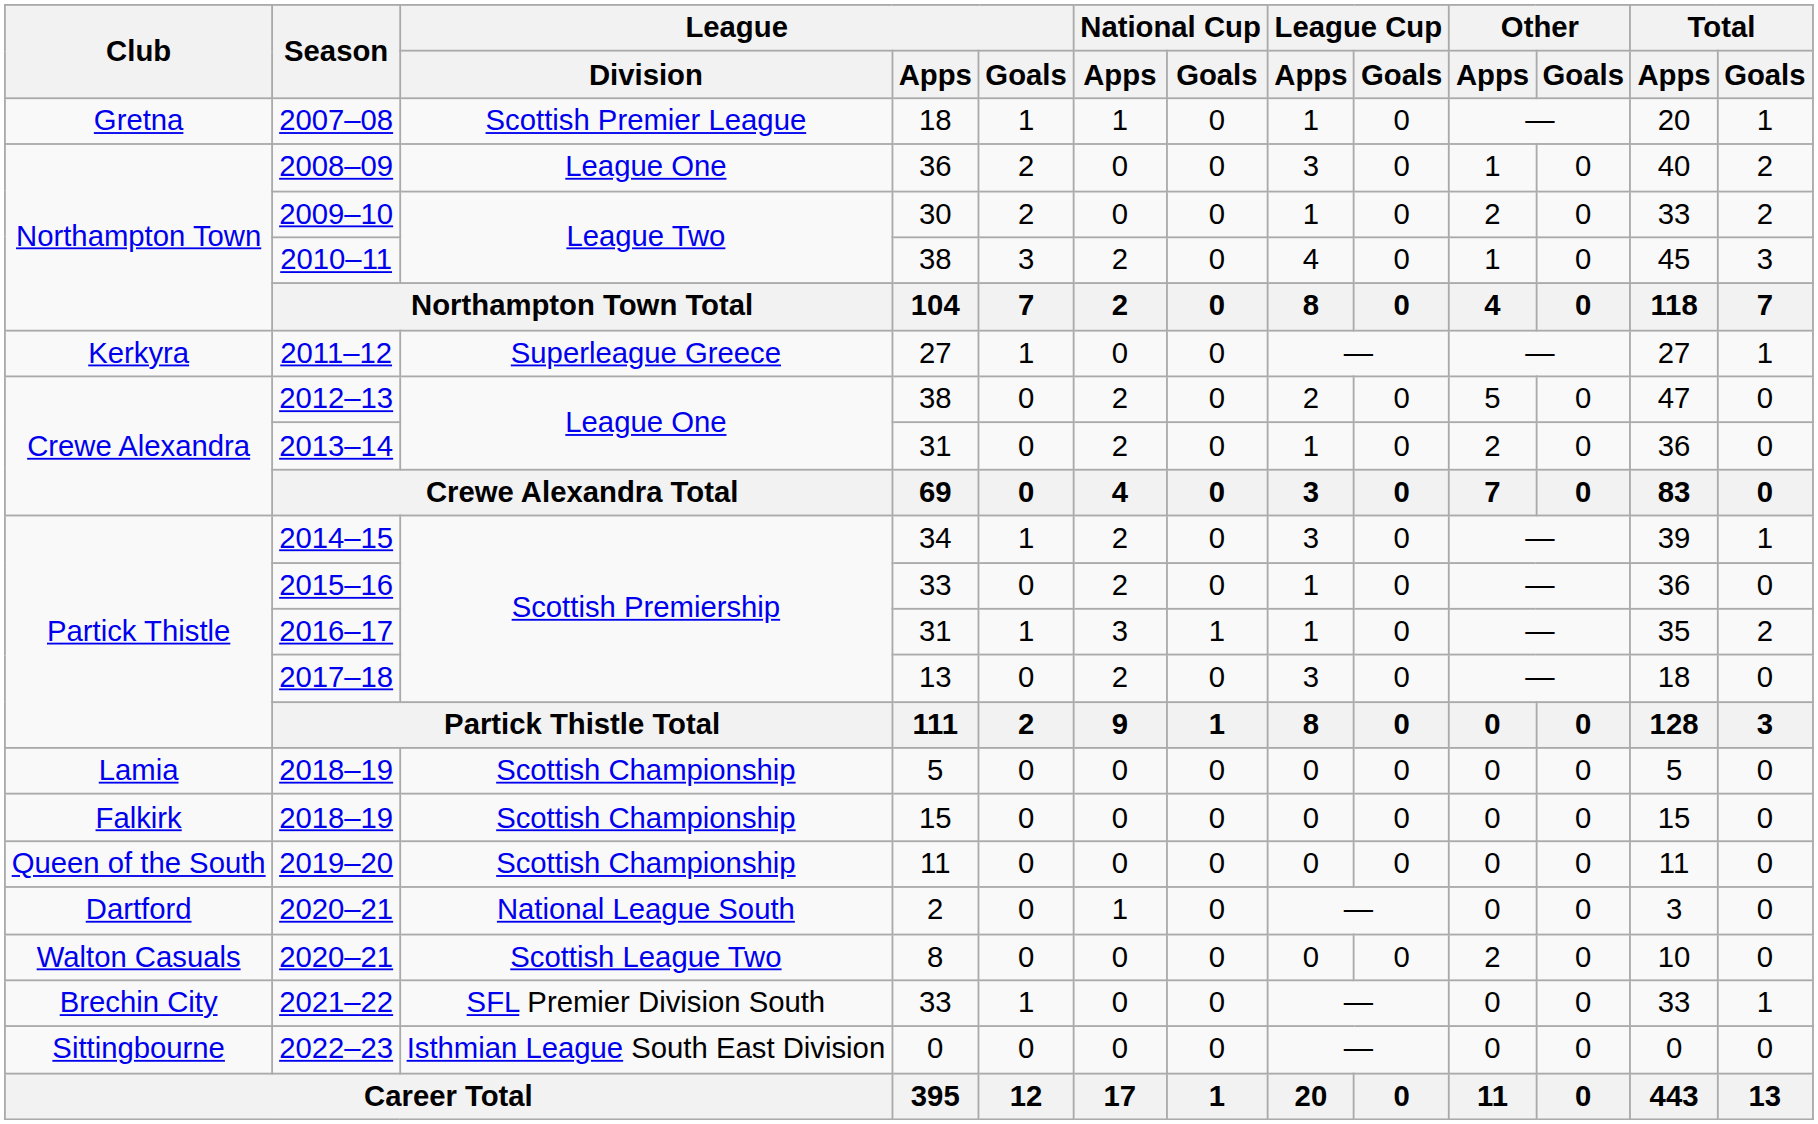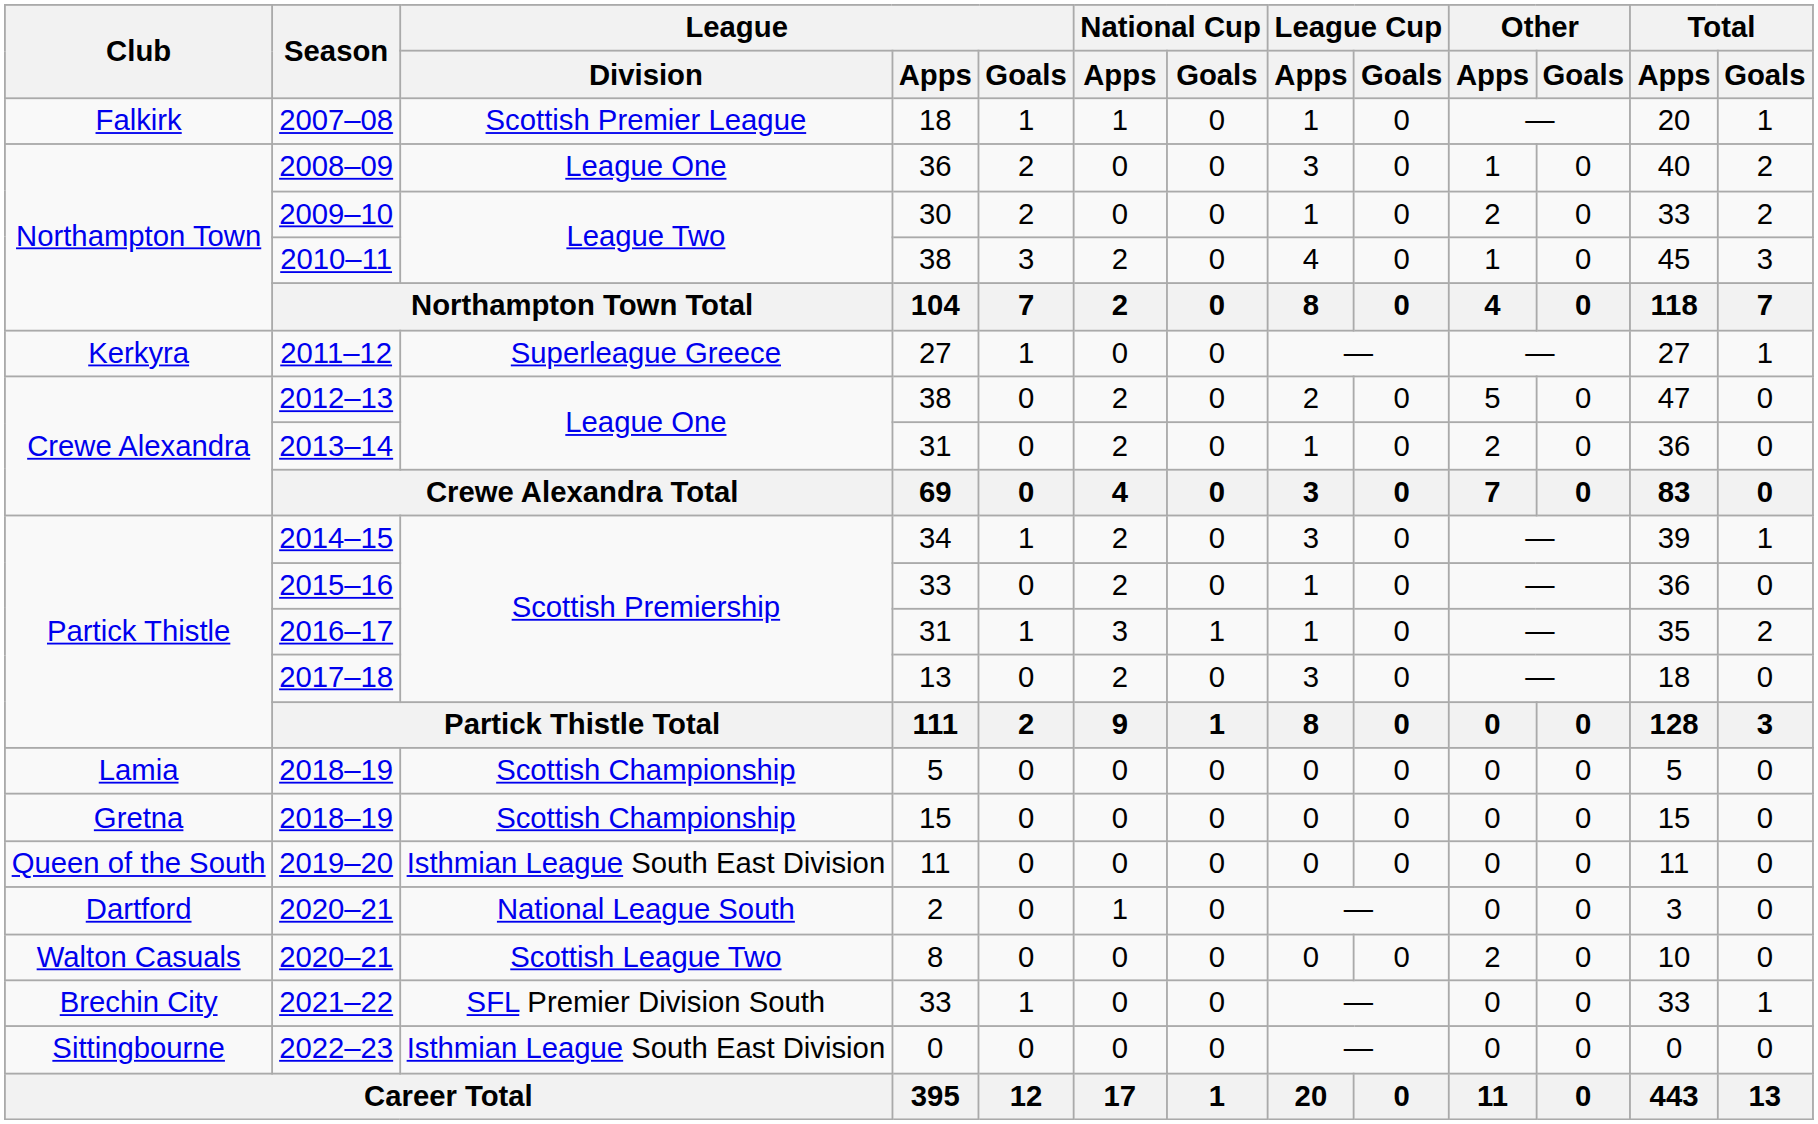2007–08 | Club: Gretna -> Falkirk
2018–19 / 15 | Club: Falkirk -> Gretna
2019–20 | League / Division: Scottish Championship -> Isthmian League South East Division
